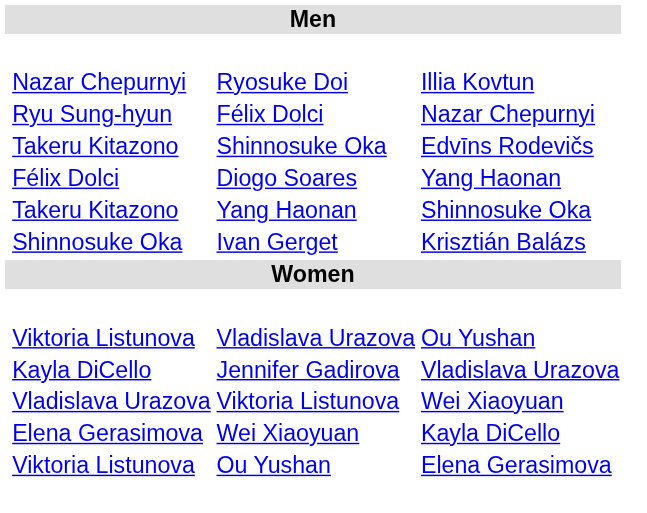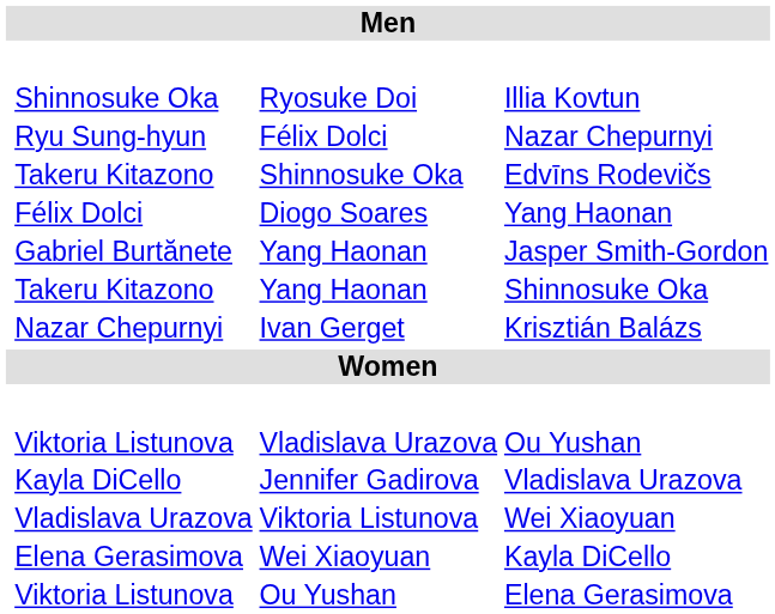Illia Kovtun | column 2: Nazar Chepurnyi -> Shinnosuke Oka
+ row: Gabriel Burtănete | Yang Haonan | Jasper Smith-Gordon
Krisztián Balázs | column 2: Shinnosuke Oka -> Nazar Chepurnyi
